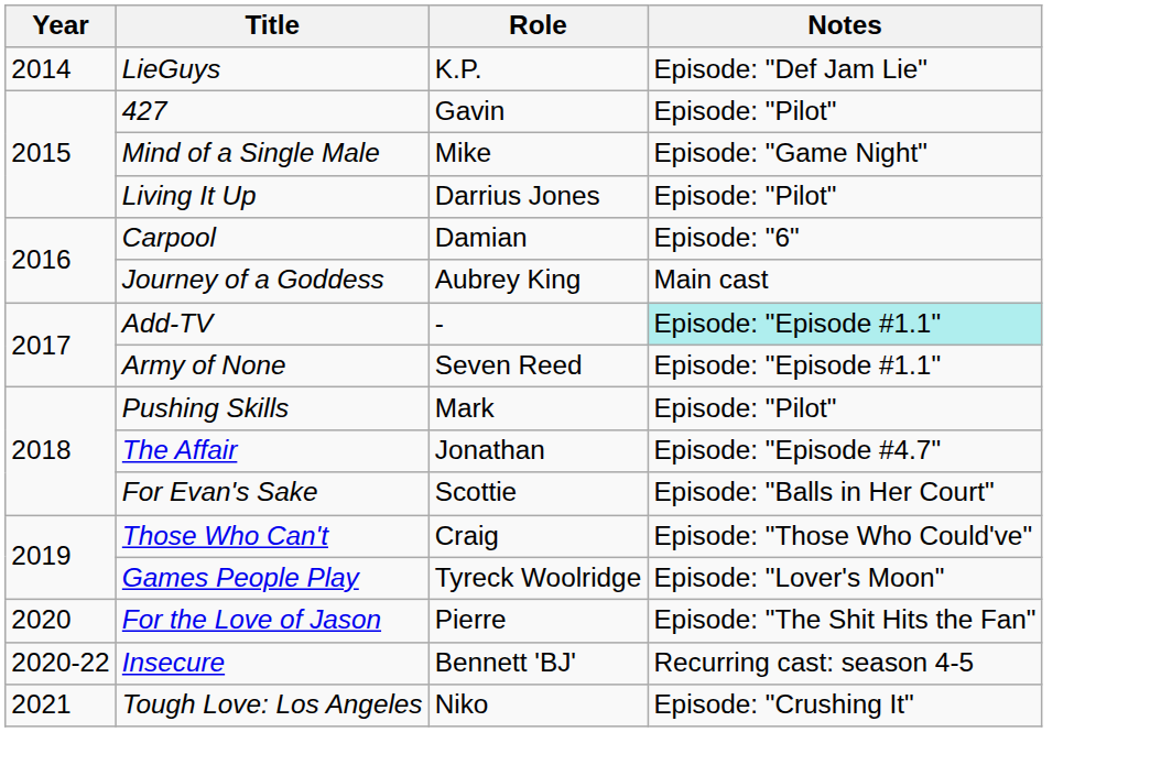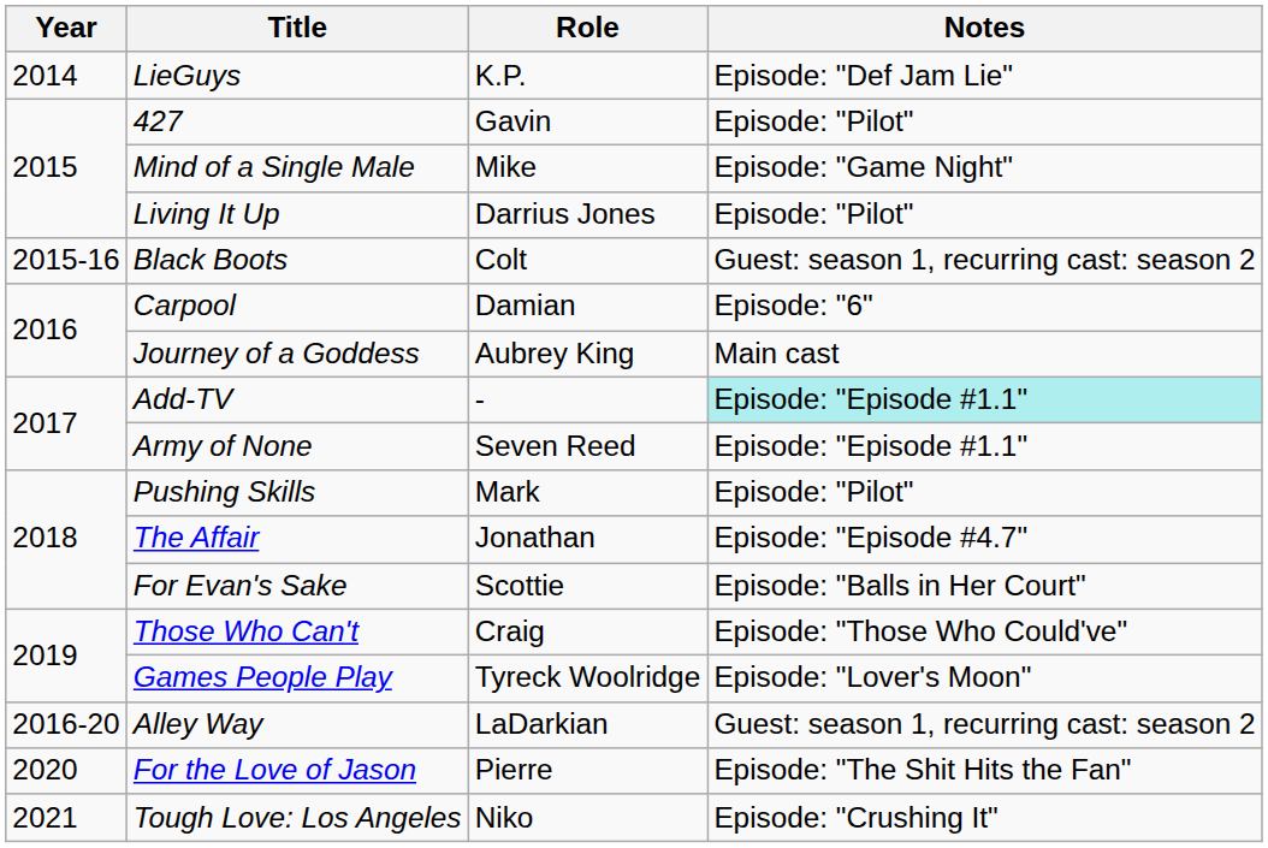+ row: 2015-16 | Black Boots | Colt | Guest: season 1, recurring cast: season 2
+ row: 2016-20 | Alley Way | LaDarkian | Guest: season 1, recurring cast: season 2
- row: 2020-22 | Insecure | Bennett 'BJ' | Recurring cast: season 4-5
